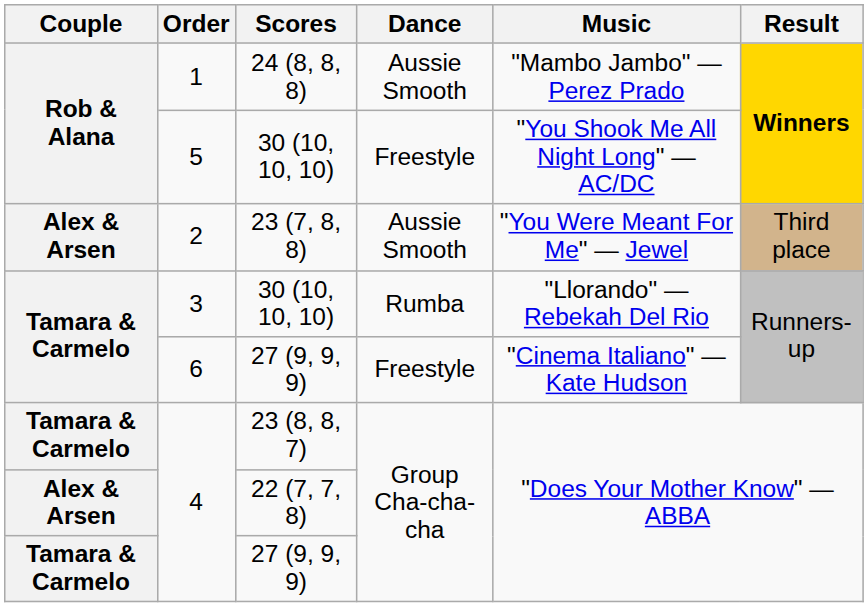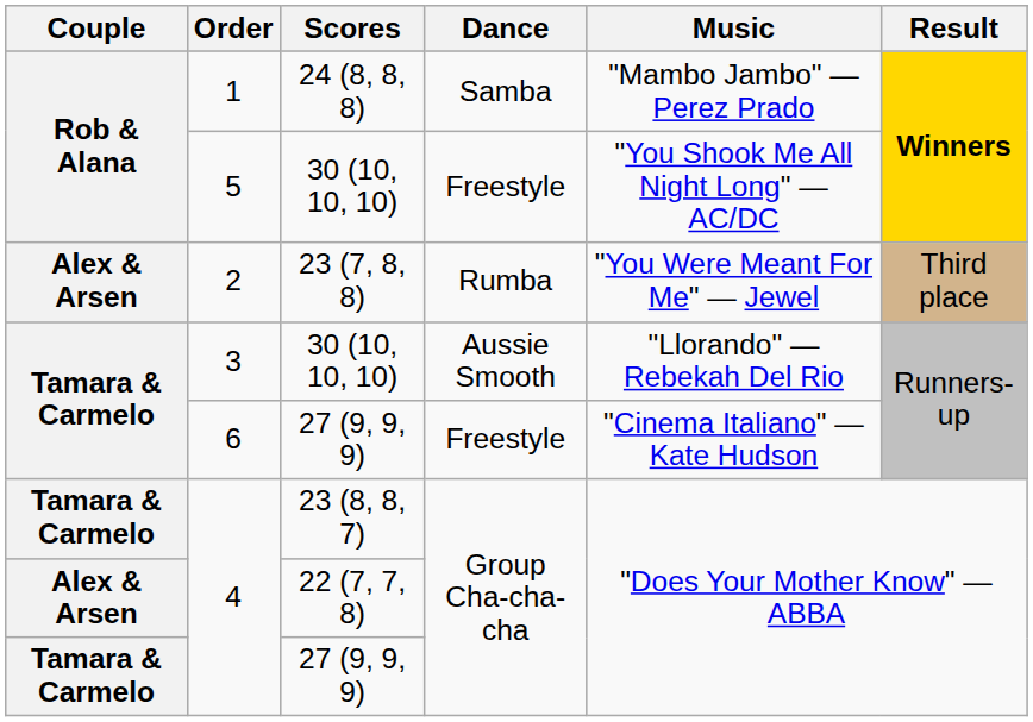1 | Dance: Aussie Smooth -> Samba
2 | Dance: Aussie Smooth -> Rumba
3 | Dance: Rumba -> Aussie Smooth
